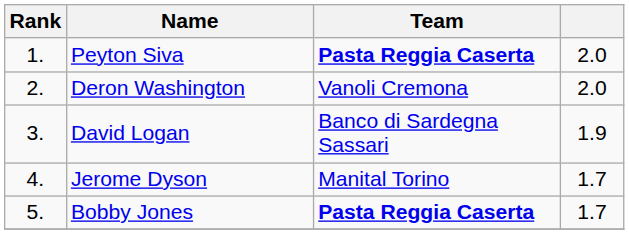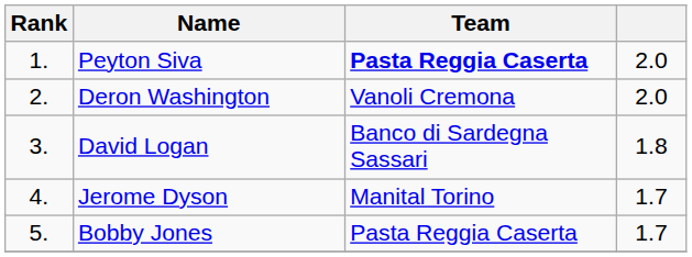David Logan | column 4: 1.9 -> 1.8
Bobby Jones | Team: bold -> normal
